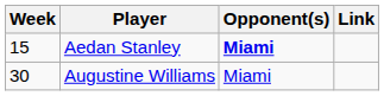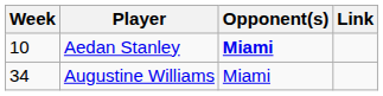Aedan Stanley | Week: 15 -> 10
Augustine Williams | Week: 30 -> 34
